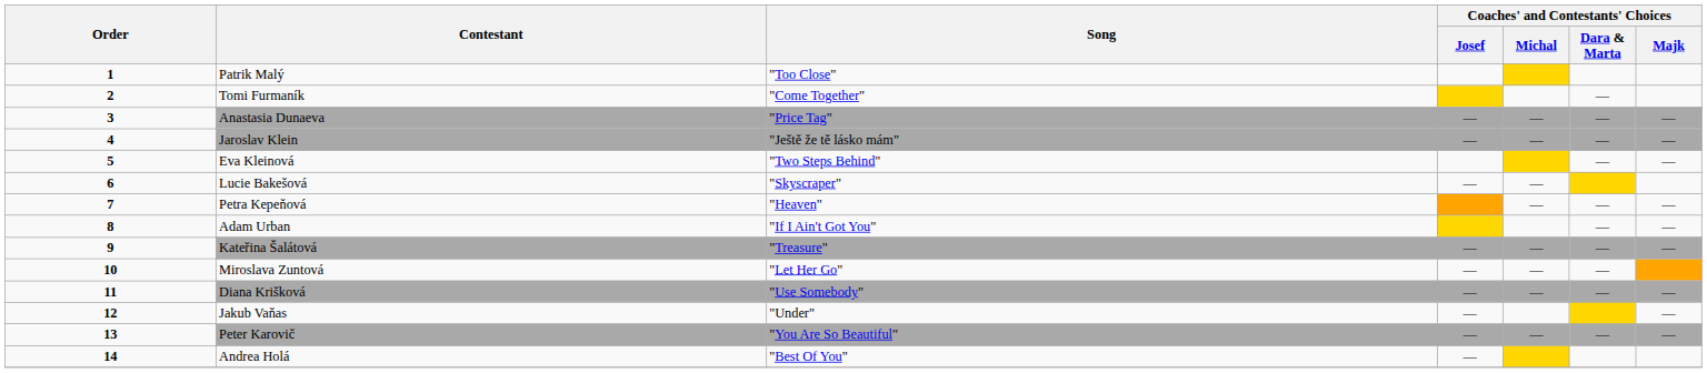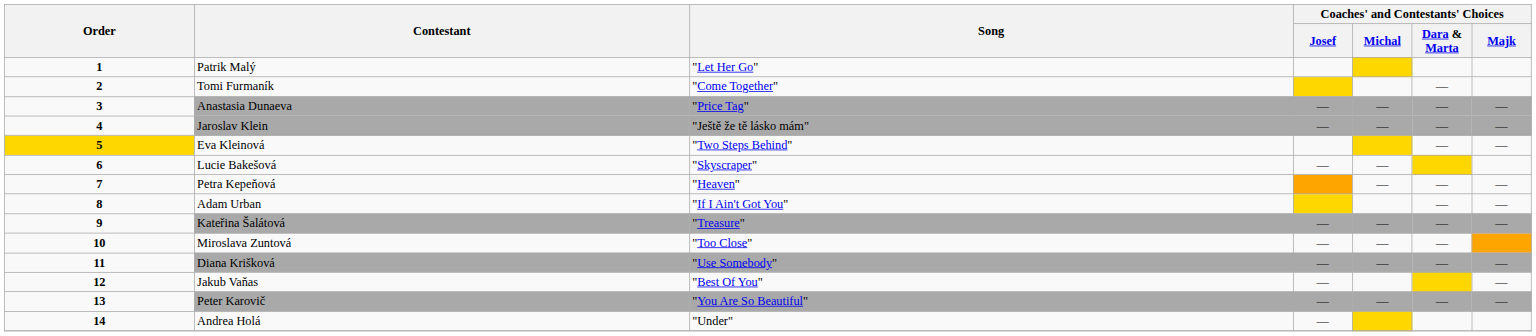Patrik Malý | Song: "Too Close" -> "Let Her Go"
Eva Kleinová | Order: no background -> gold background
Miroslava Zuntová | Song: "Let Her Go" -> "Too Close"
Jakub Vaňas | Song: "Under" -> "Best Of You"
Andrea Holá | Song: "Best Of You" -> "Under"
